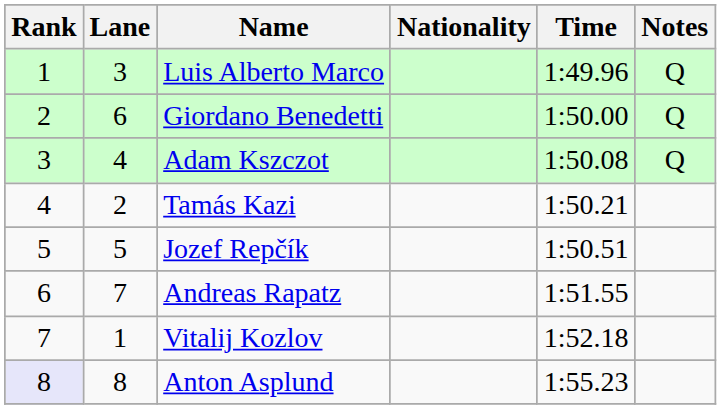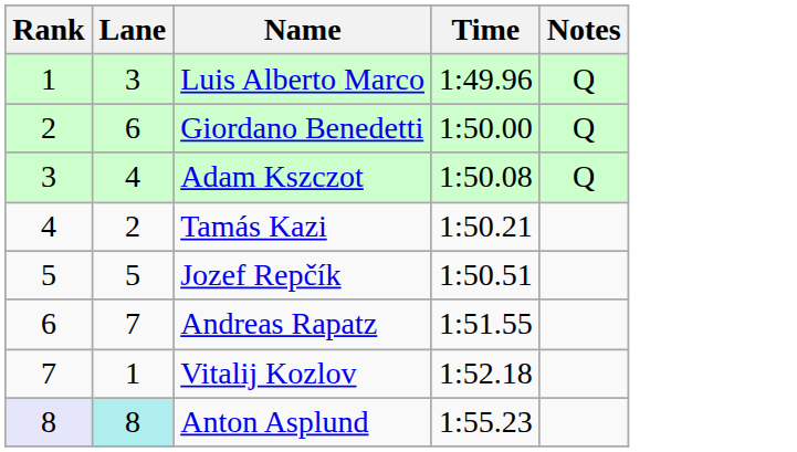- column: Nationality
Anton Asplund | Lane: no background -> paleturquoise background
